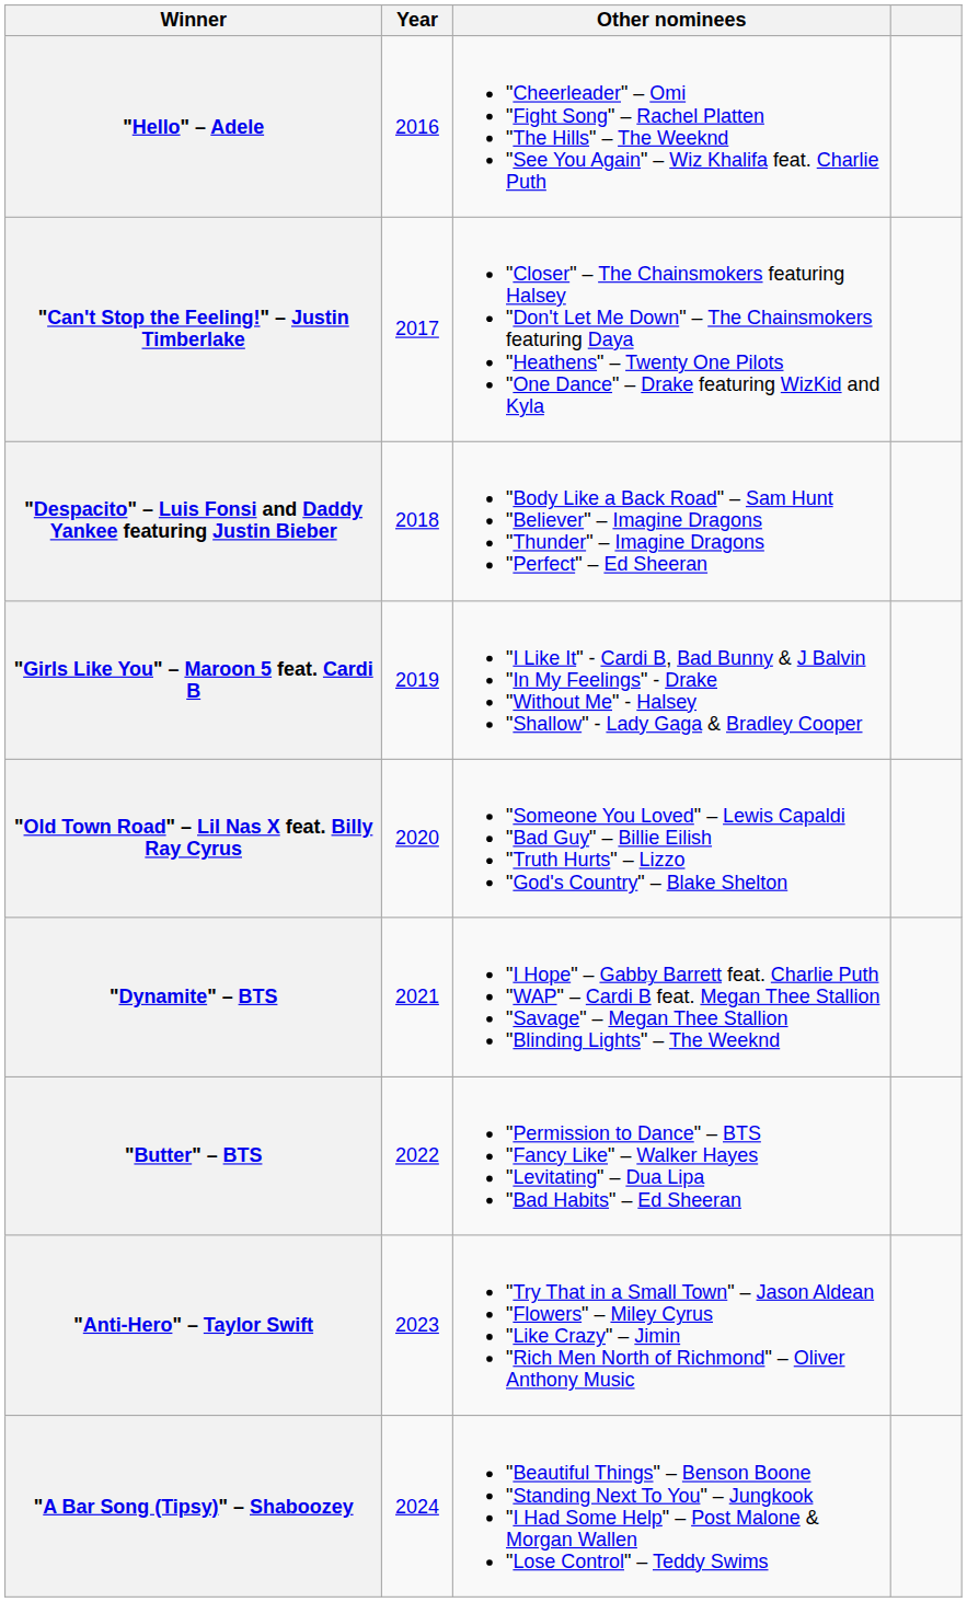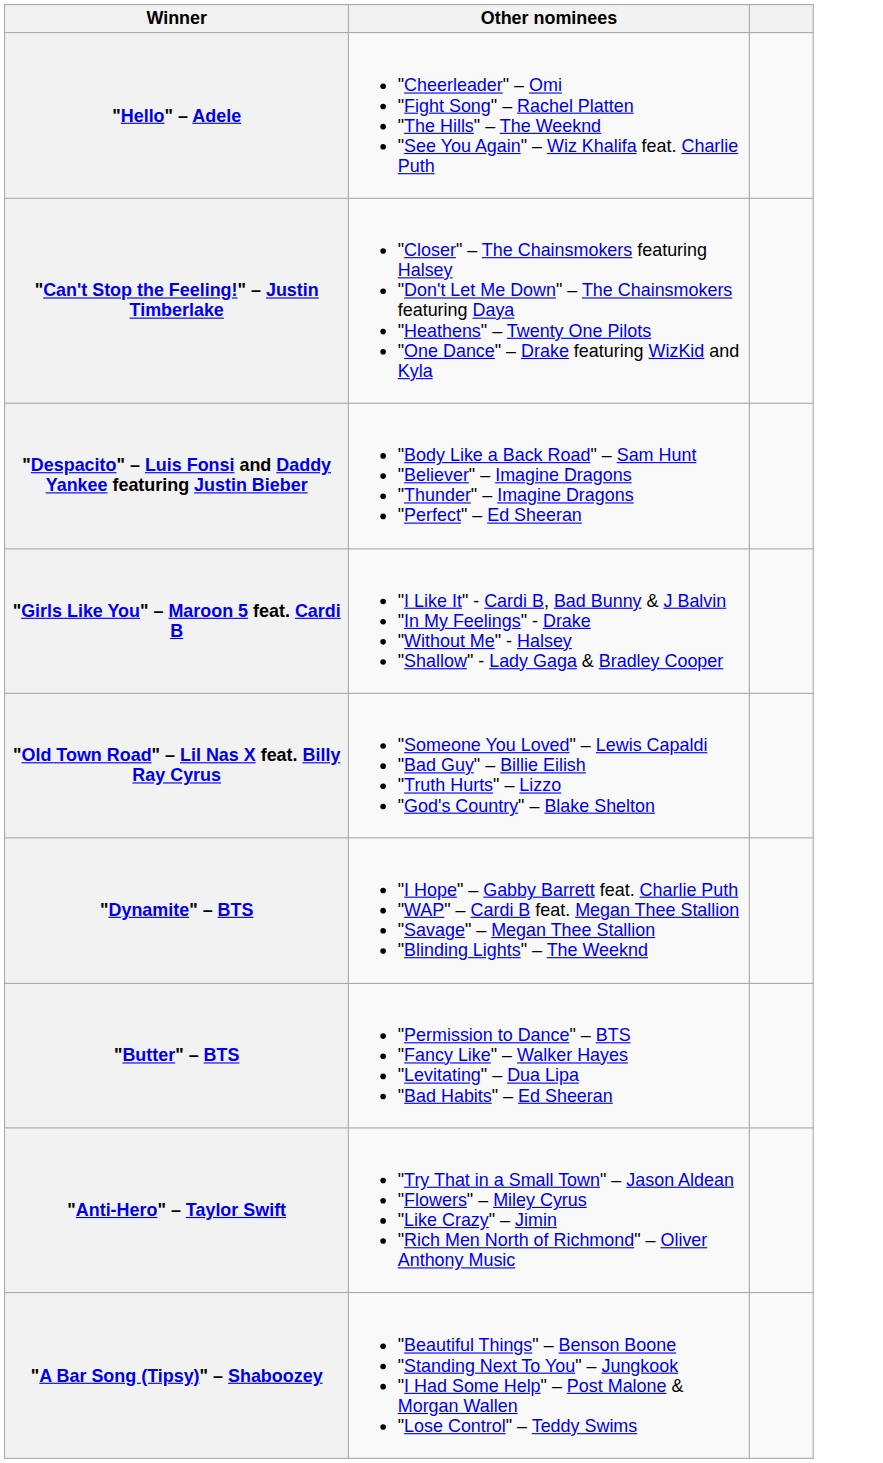- column: Year | 2016 | 2017 | 2018 | 2019 | 2020 | 2021 | 2022 | 2023 | 2024
